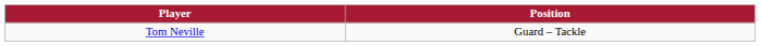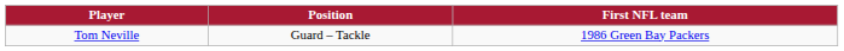+ column: First NFL team | 1986 Green Bay Packers
